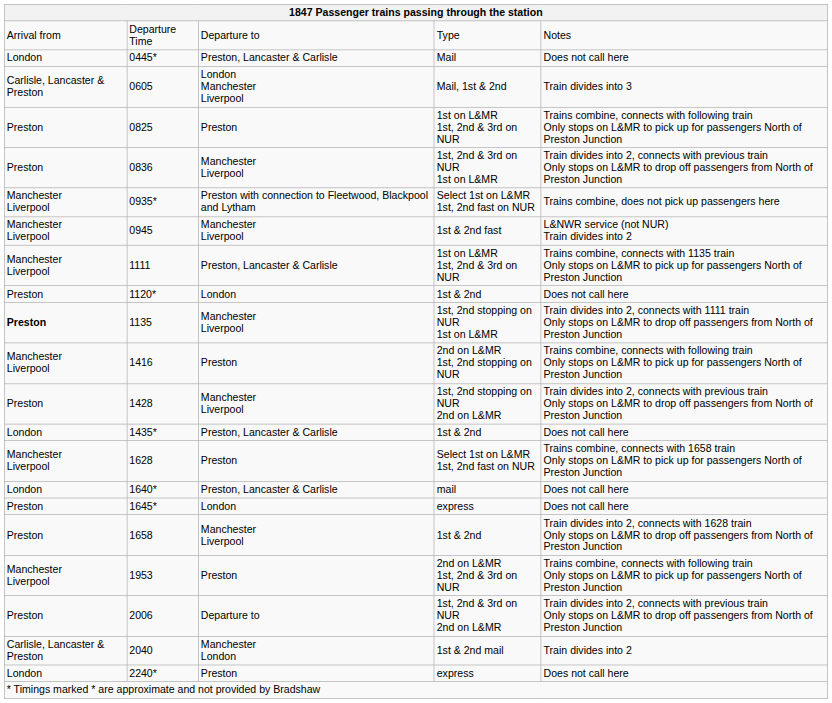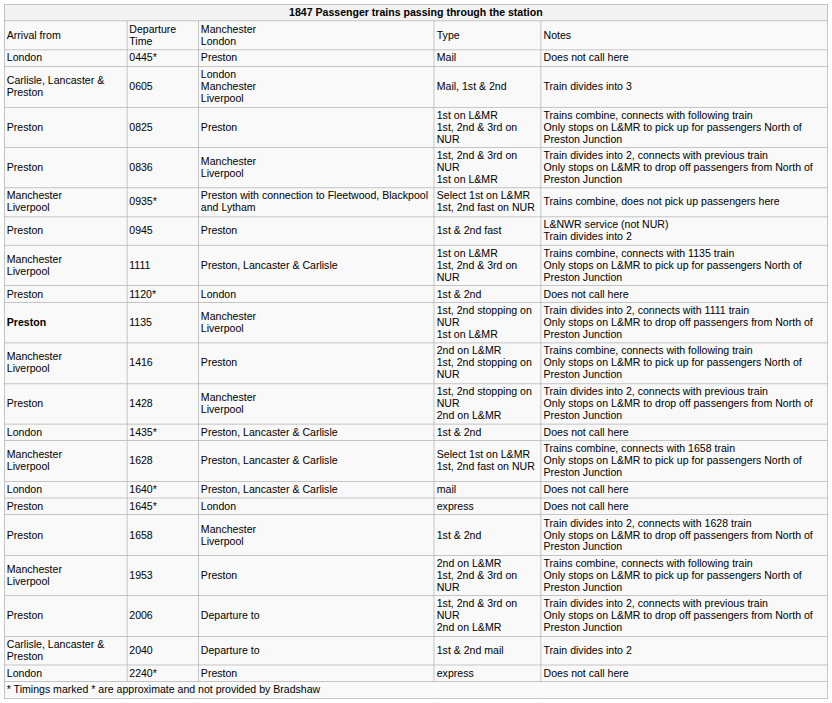Departure Time | column 3: Departure to -> Manchester London
0445* | column 3: Preston, Lancaster & Carlisle -> Preston
0945 | column 1: Manchester Liverpool -> Preston
0945 | column 3: Manchester Liverpool -> Preston
1628 | column 3: Preston -> Preston, Lancaster & Carlisle
2040 | column 3: Manchester London -> Departure to
